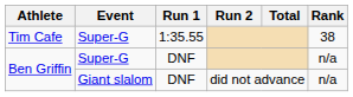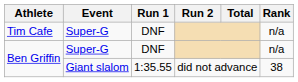Tim Cafe | Run 1: 1:35.55 -> DNF
Tim Cafe | Rank: 38 -> n/a
Ben Griffin / Giant slalom | Run 1: DNF -> 1:35.55
Ben Griffin / Giant slalom | Rank: n/a -> 38
